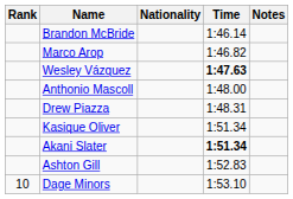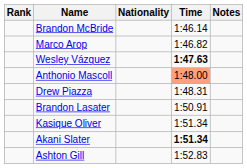Anthonio Mascoll | Time: no background -> lightsalmon background
+ row: Brandon Lasater | 1:50.91
- row: 10 | Dage Minors | 1:53.10
